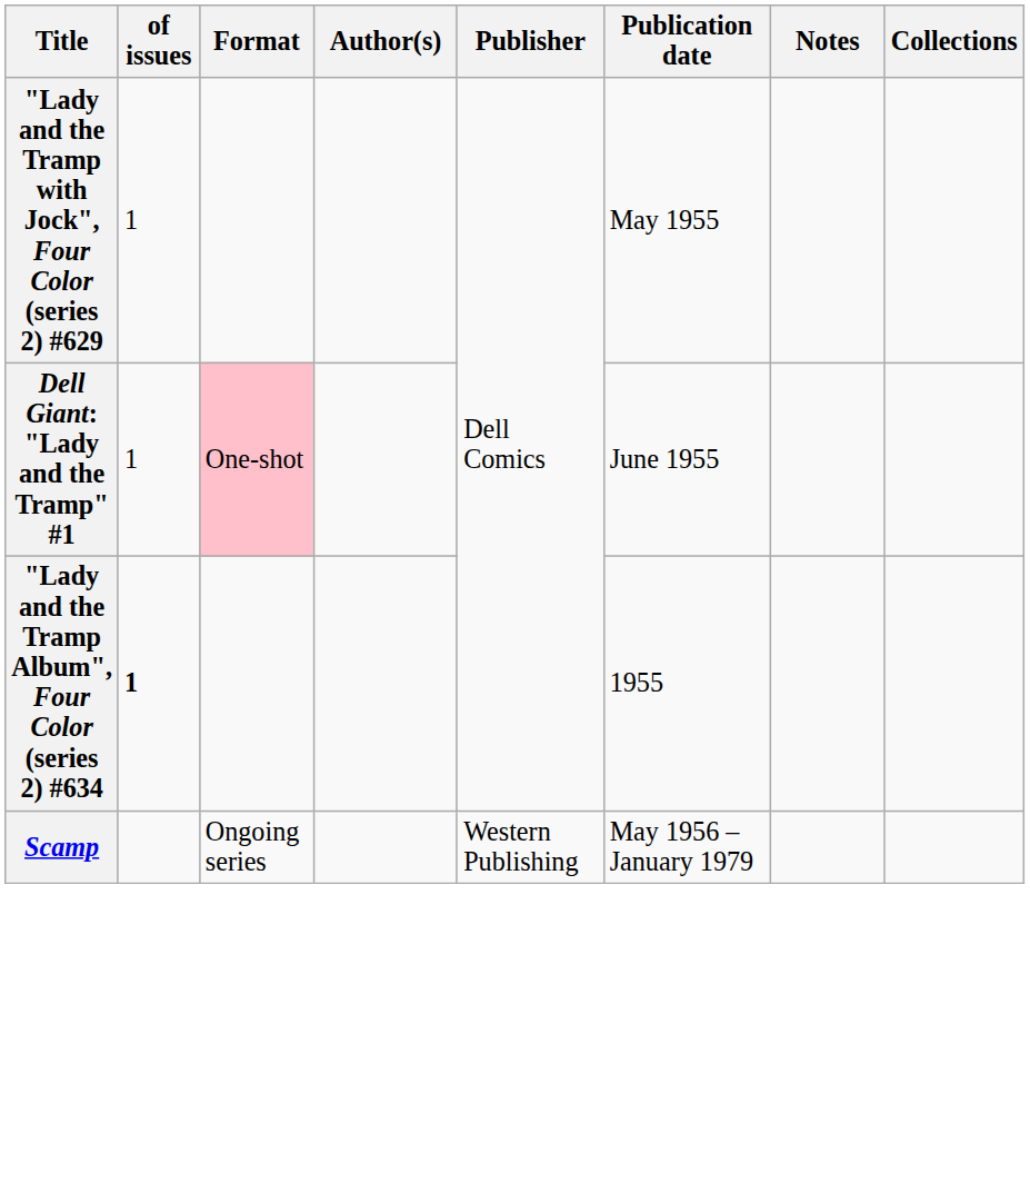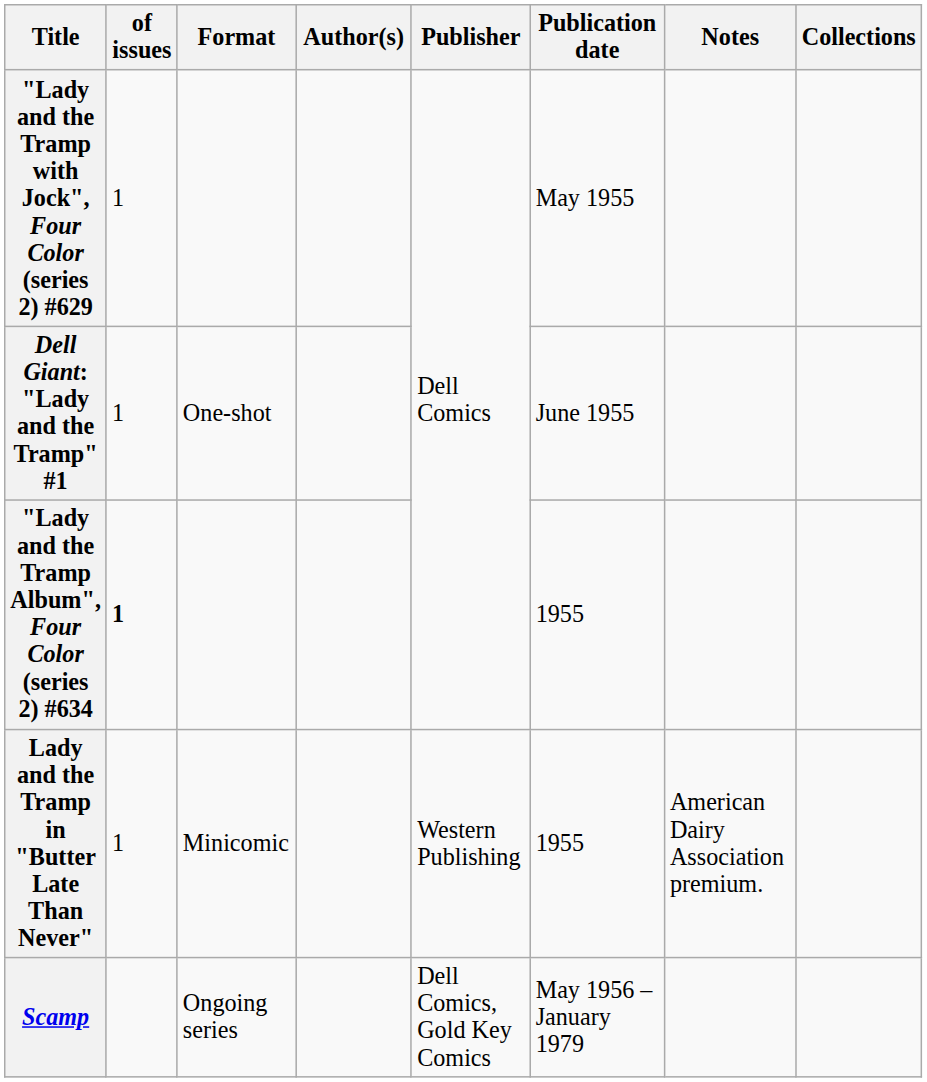Dell Giant: "Lady and the Tramp" #1 | Format: pink background -> no background
+ row: Lady and the Tramp in "Butter Late Than Never" | 1 | Minicomic | Western Publishing | 1955 | American Dairy Association premium.
Scamp | Publisher: Western Publishing -> Dell Comics, Gold Key Comics
